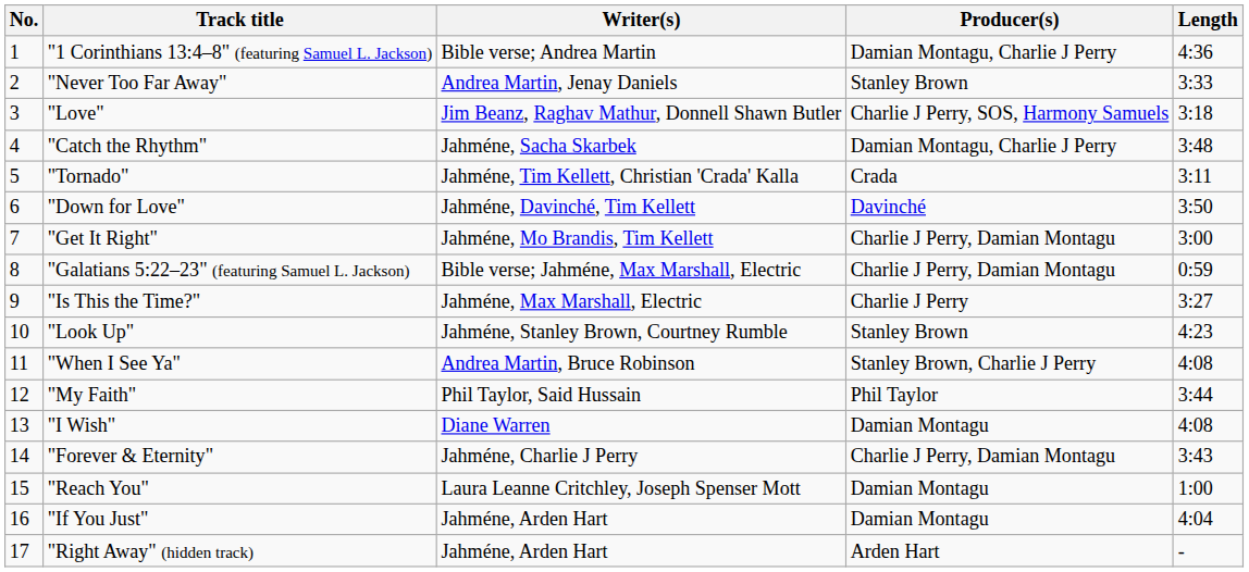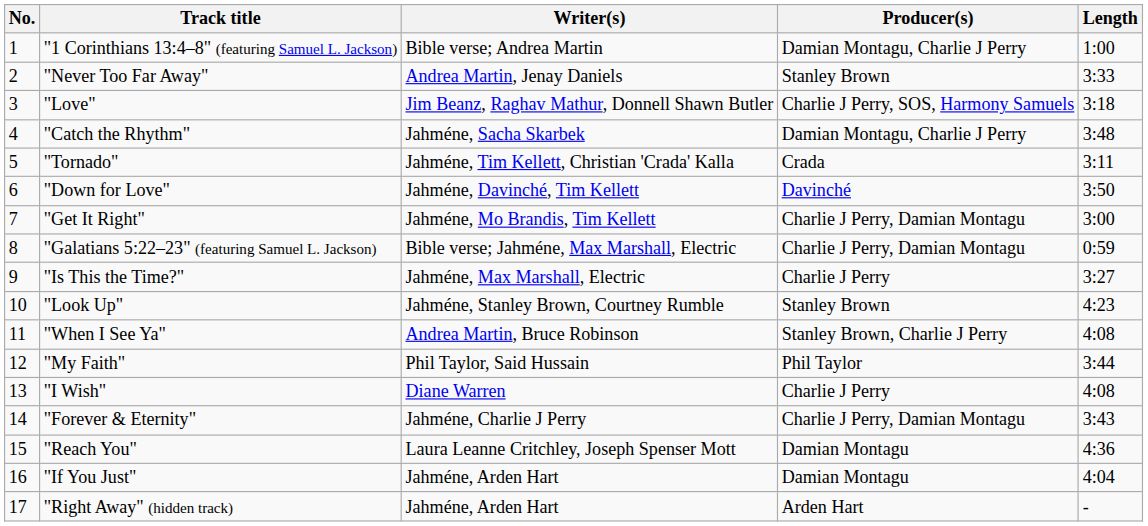"1 Corinthians 13:4–8" (featuring Samuel L. Jackson) | Length: 4:36 -> 1:00
"I Wish" | Producer(s): Damian Montagu -> Charlie J Perry
"Reach You" | Length: 1:00 -> 4:36
